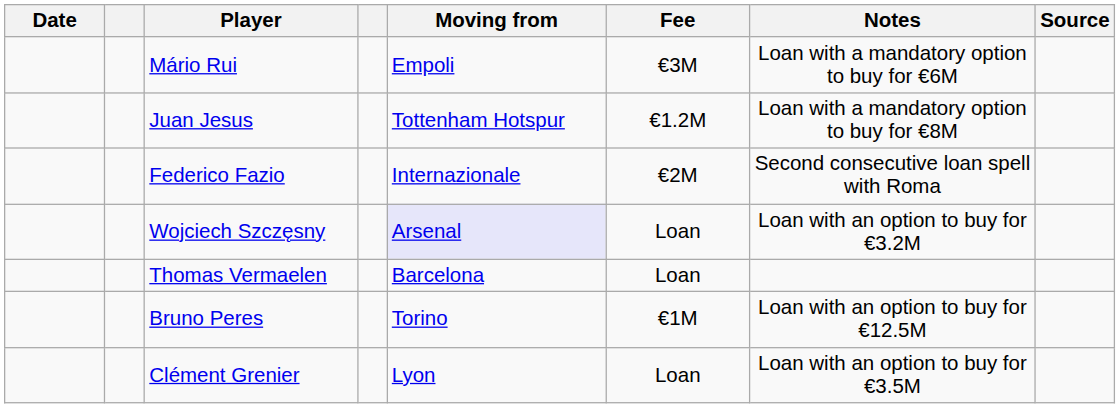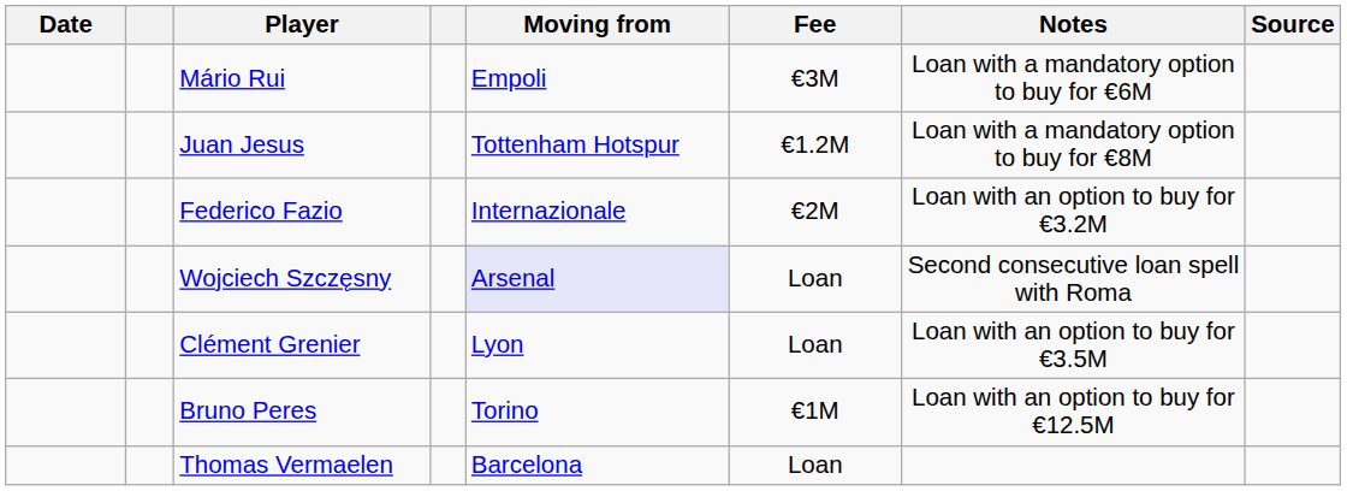Federico Fazio | Notes: Second consecutive loan spell with Roma -> Loan with an option to buy for €3.2M
Wojciech Szczęsny | Notes: Loan with an option to buy for €3.2M -> Second consecutive loan spell with Roma
rows swapped: Thomas Vermaelen <-> Clément Grenier
